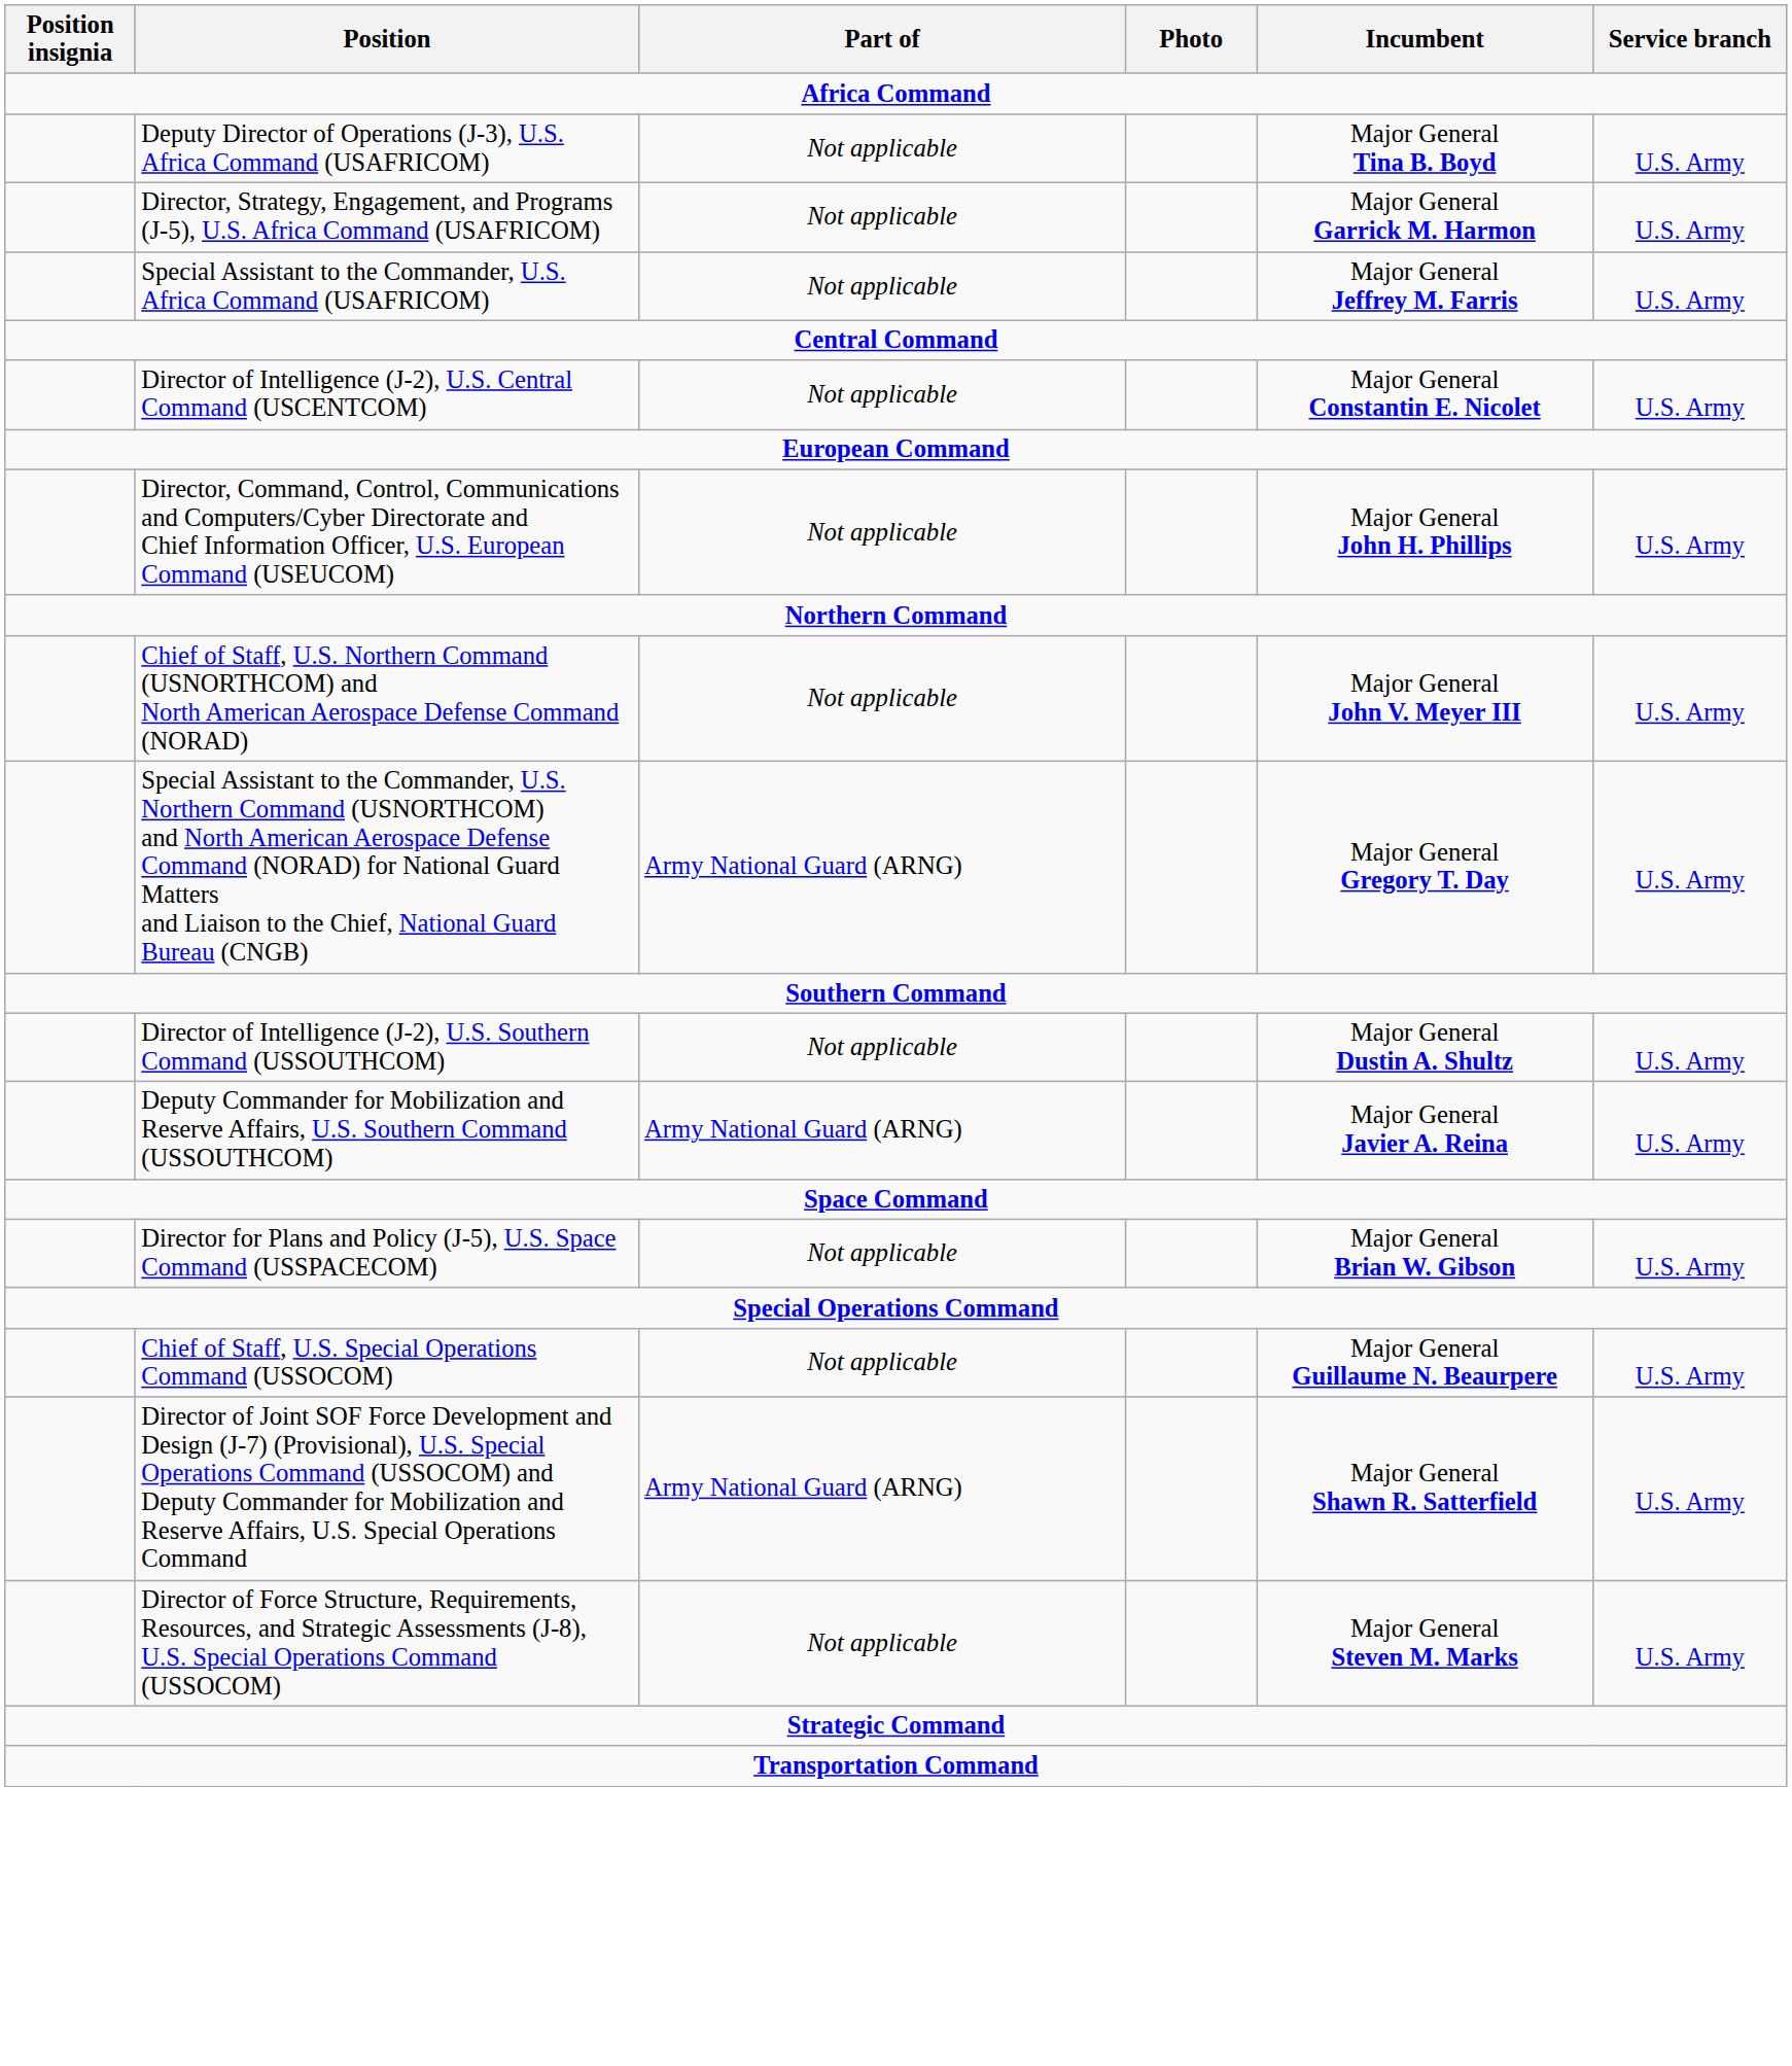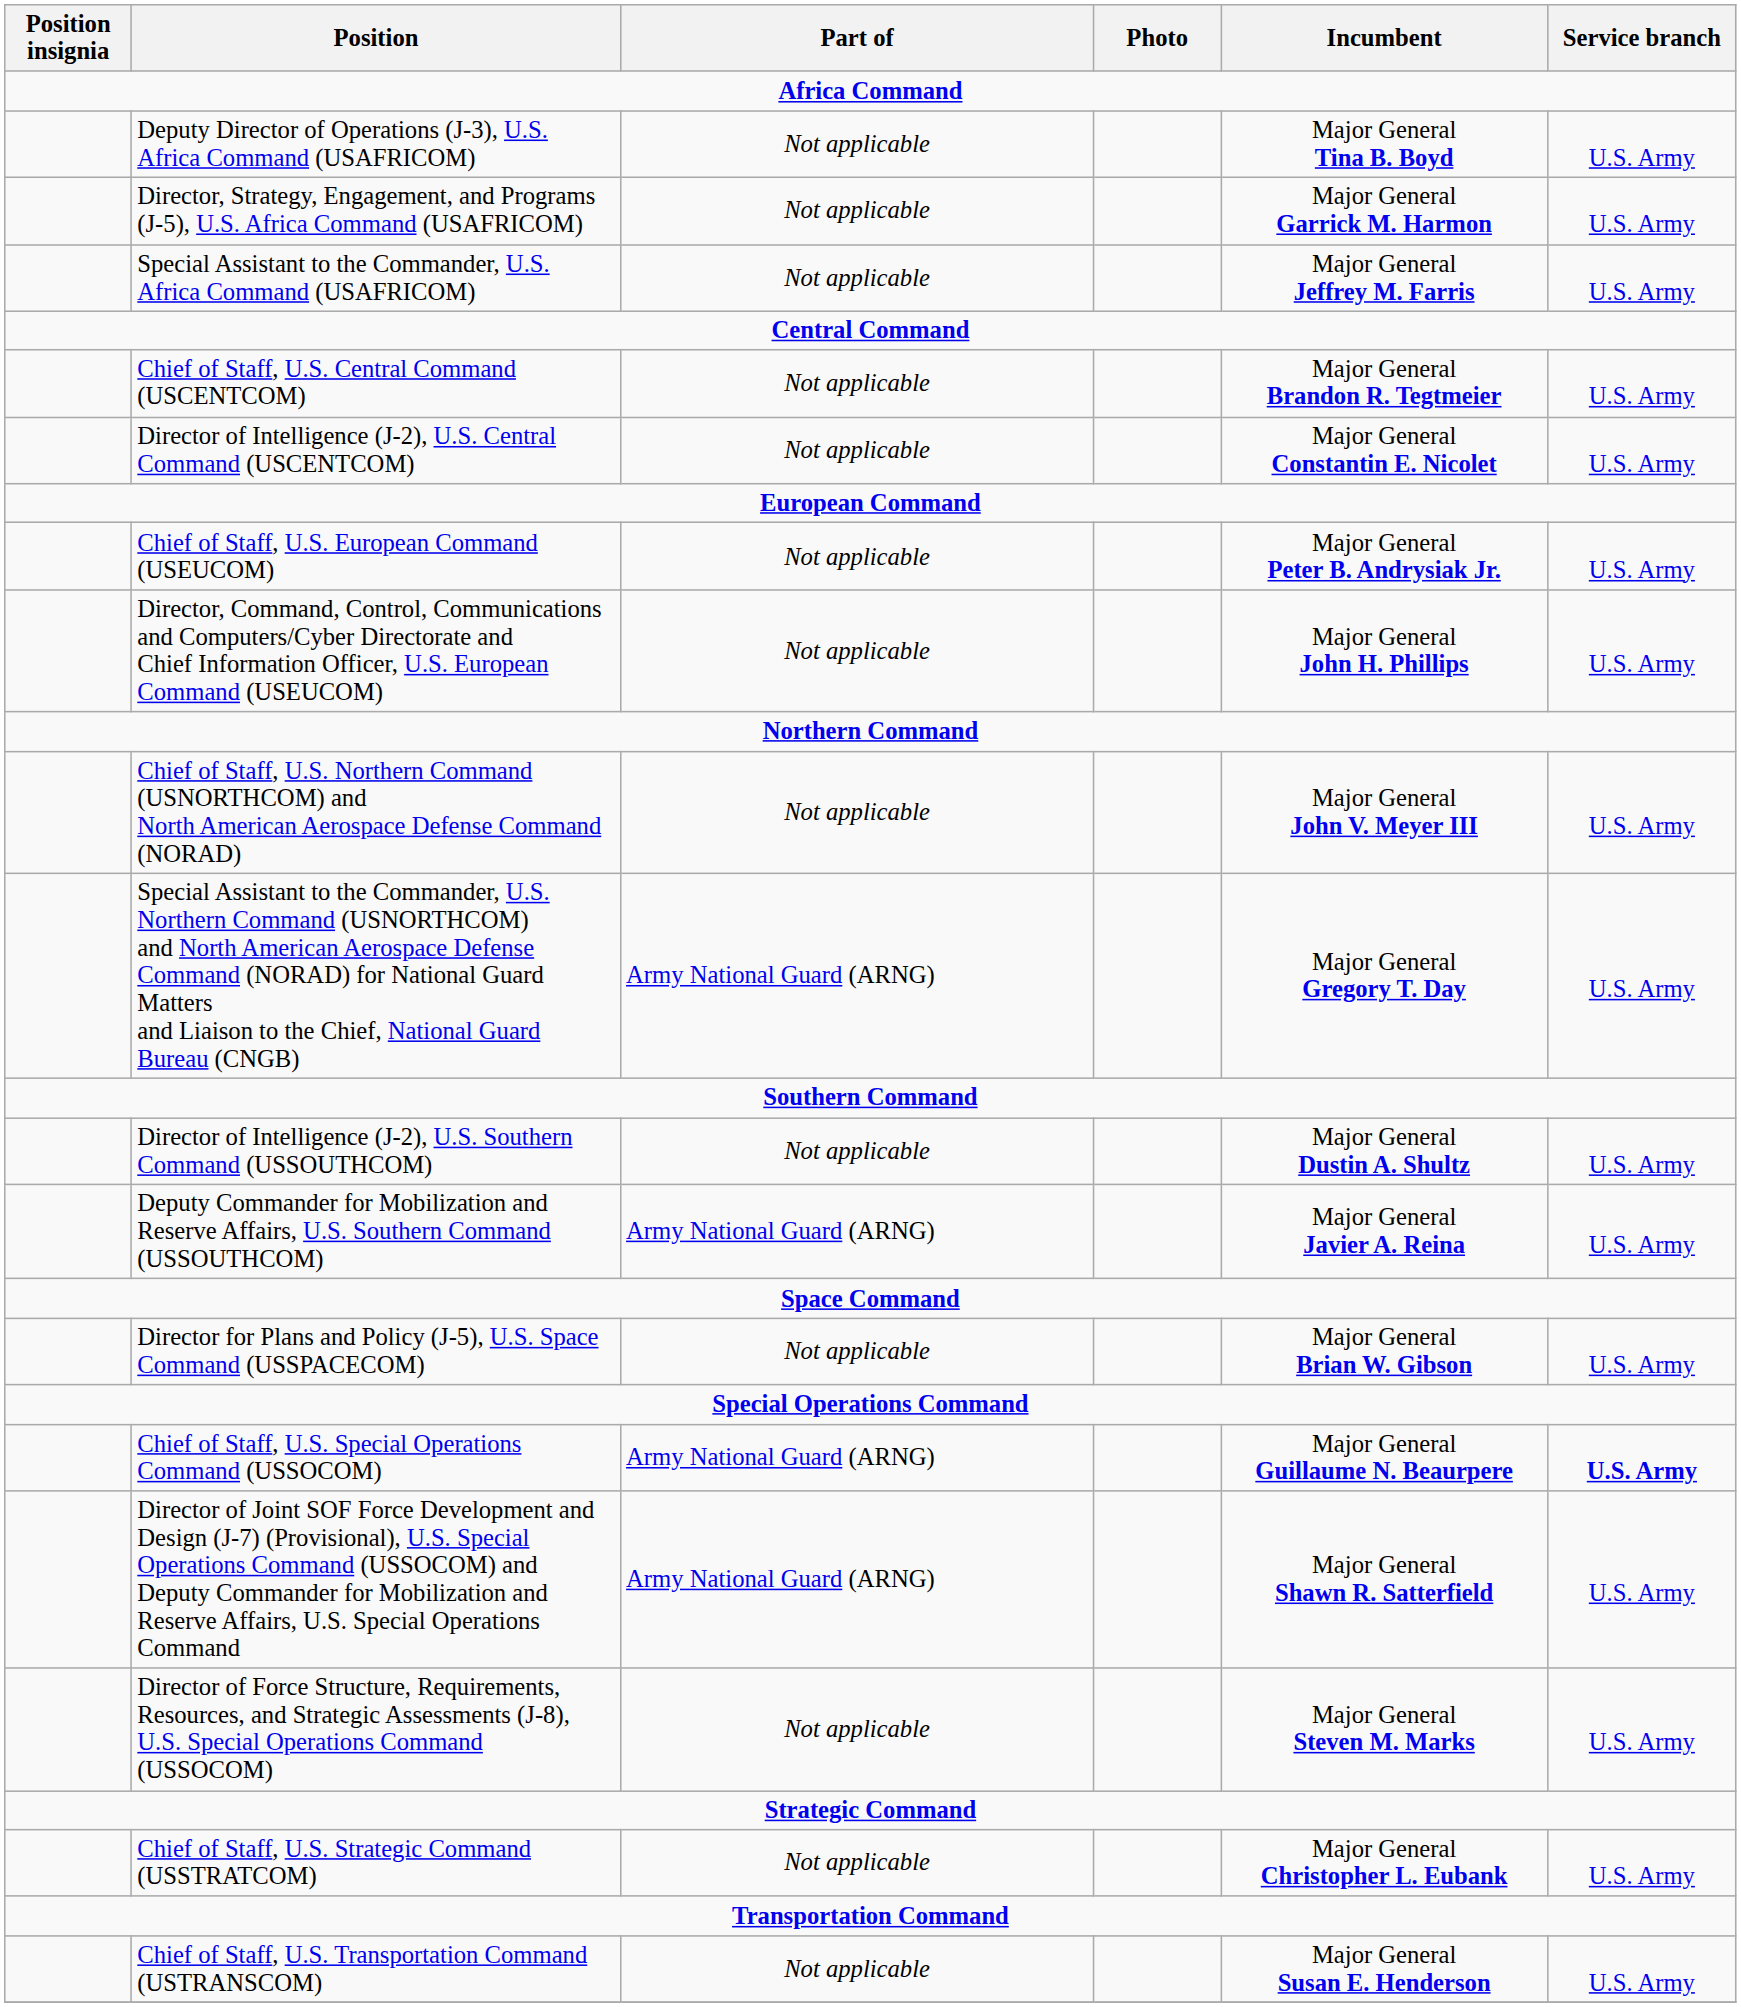+ row: Chief of Staff, U.S. Central Command (USCENTCOM) | Not applicable | Major General Brandon R. Tegtmeier | U.S. Army
+ row: Chief of Staff, U.S. European Command (USEUCOM) | Not applicable | Major General Peter B. Andrysiak Jr. | U.S. Army
Chief of Staff, U.S. Special Operations Command (USSOCOM) | Part of: Not applicable -> Army National Guard (ARNG)
Chief of Staff, U.S. Special Operations Command (USSOCOM) | Service branch: normal -> bold
+ row: Chief of Staff, U.S. Strategic Command (USSTRATCOM) | Not applicable | Major General Christopher L. Eubank | U.S. Army
+ row: Chief of Staff, U.S. Transportation Command (USTRANSCOM) | Not applicable | Major General Susan E. Henderson | U.S. Army
